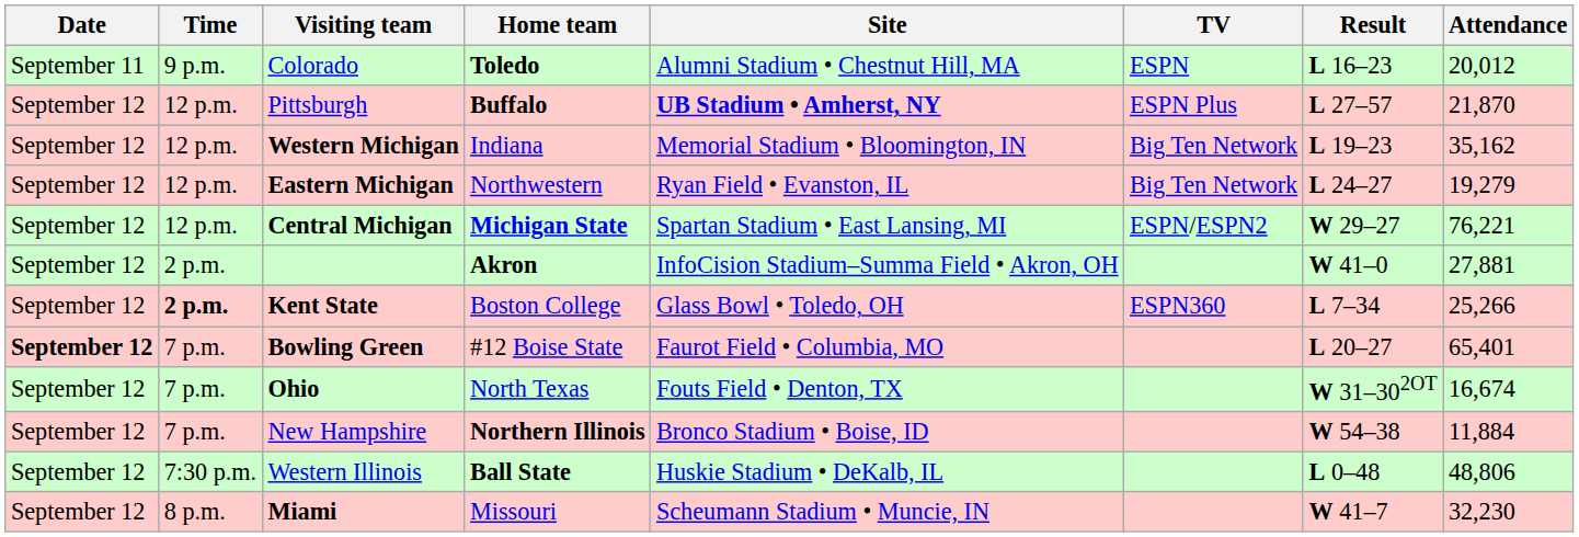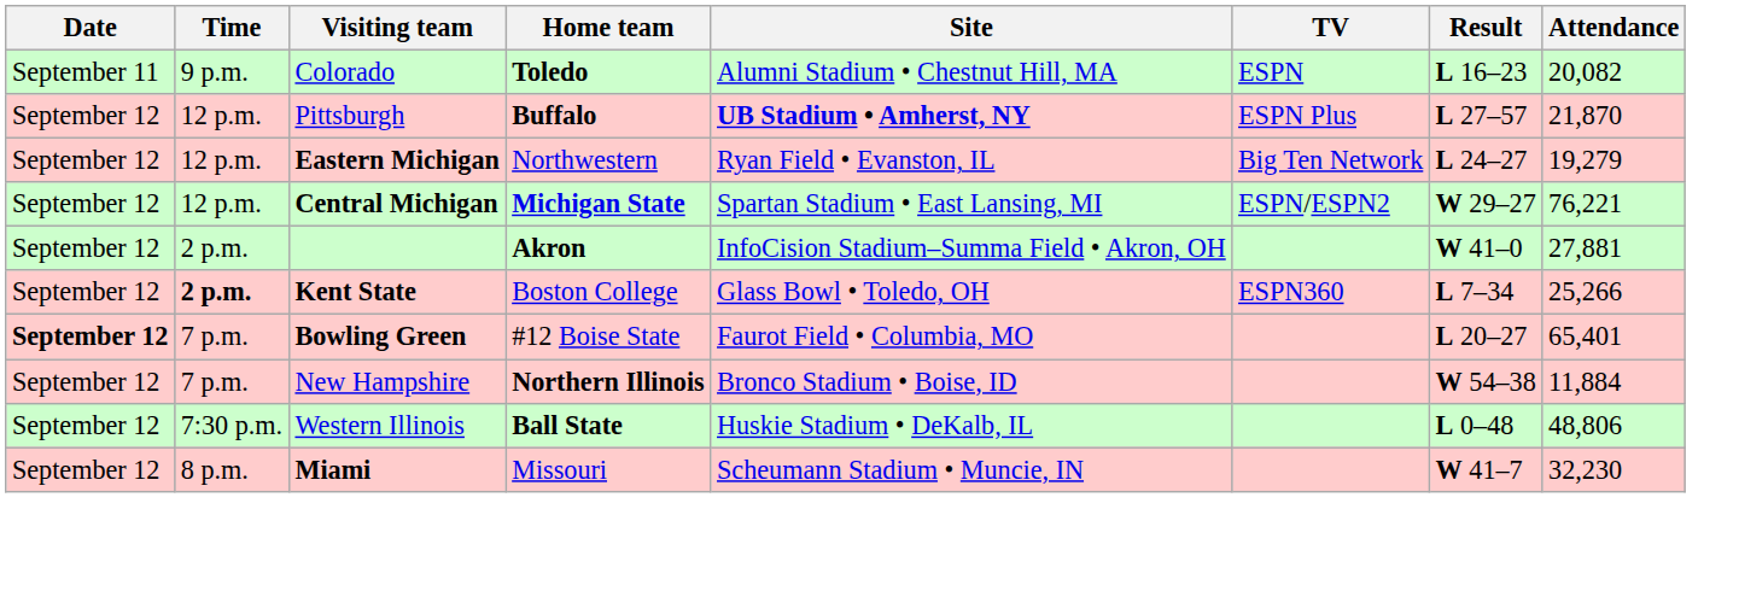Colorado | Attendance: 20,012 -> 20,082
- row: September 12 | 12 p.m. | Western Michigan | Indiana | Memorial Stadium • Bloomington, IN | Big Ten Network | L 19–23 | 35,162
- row: September 12 | 7 p.m. | Ohio | North Texas | Fouts Field • Denton, TX | W 31–302OT | 16,674
